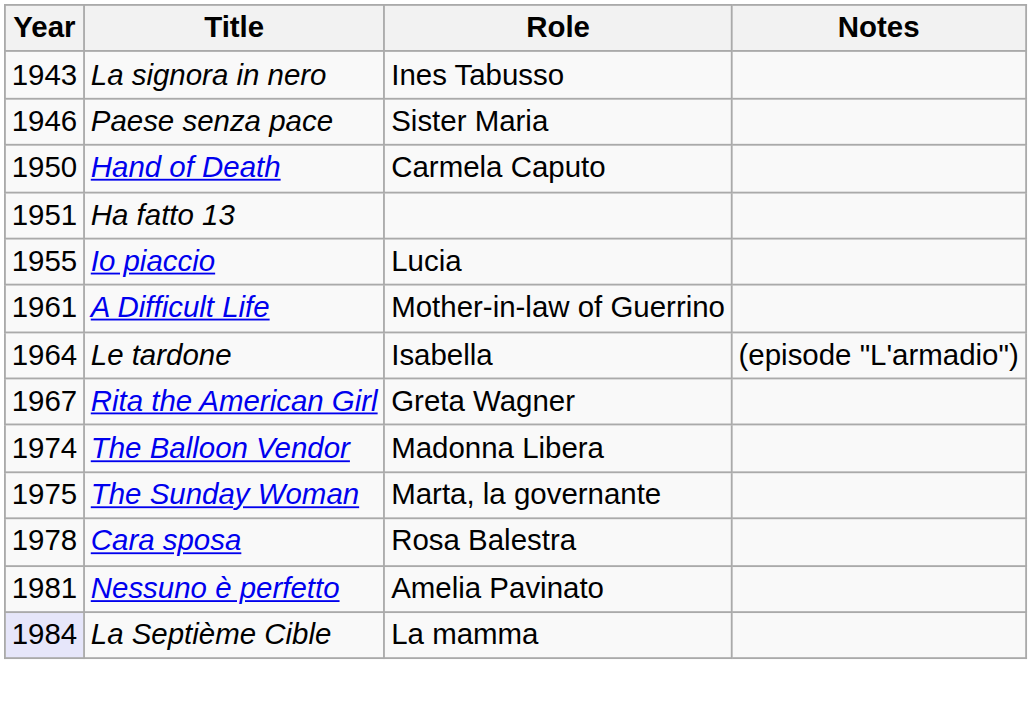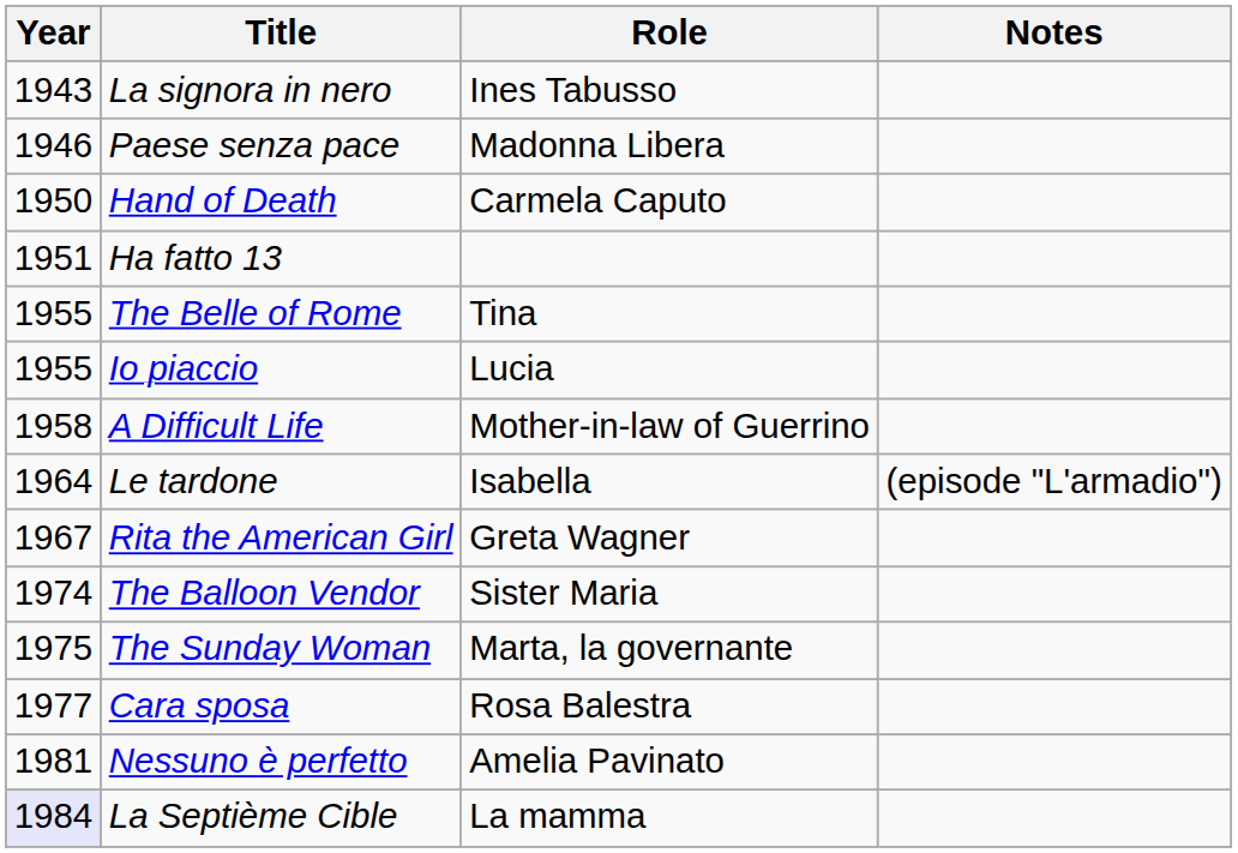Paese senza pace | Role: Sister Maria -> Madonna Libera
+ row: 1955 | The Belle of Rome | Tina
A Difficult Life | Year: 1961 -> 1958
The Balloon Vendor | Role: Madonna Libera -> Sister Maria
Cara sposa | Year: 1978 -> 1977
